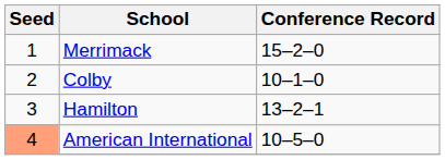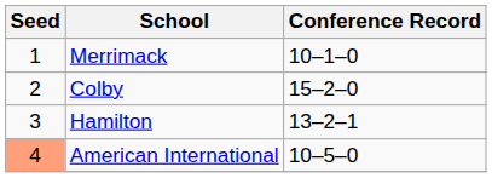Merrimack | Conference Record: 15–2–0 -> 10–1–0
Colby | Conference Record: 10–1–0 -> 15–2–0
